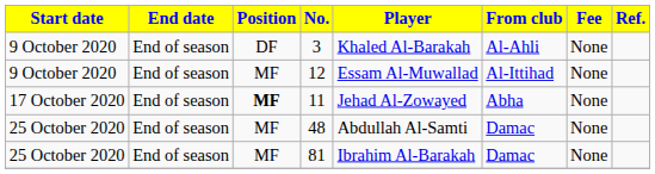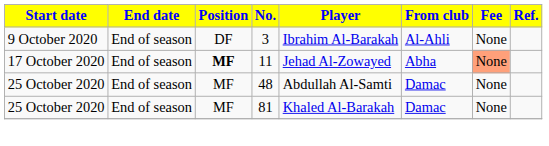3 | Player: Khaled Al-Barakah -> Ibrahim Al-Barakah
- row: 9 October 2020 | End of season | MF | 12 | Essam Al-Muwallad | Al-Ittihad | None
11 | Fee: no background -> lightsalmon background
81 | Player: Ibrahim Al-Barakah -> Khaled Al-Barakah
